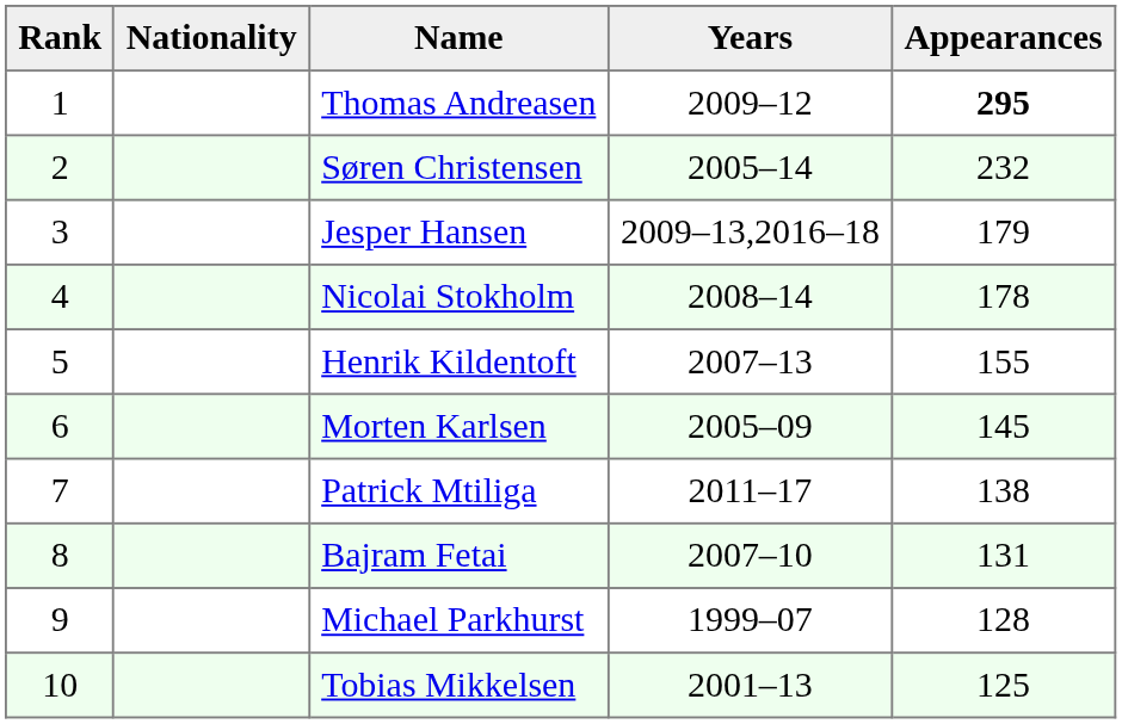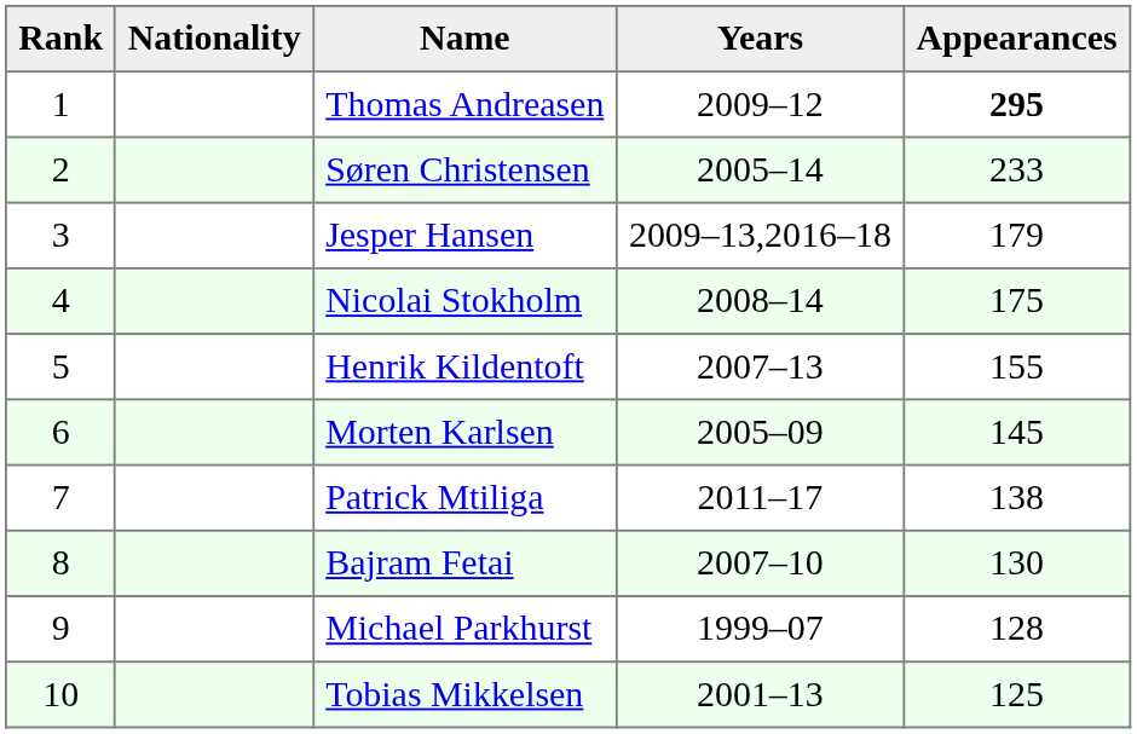Søren Christensen | Appearances: 232 -> 233
Nicolai Stokholm | Appearances: 178 -> 175
Bajram Fetai | Appearances: 131 -> 130
